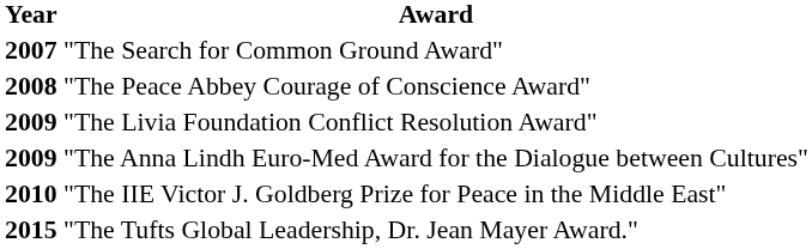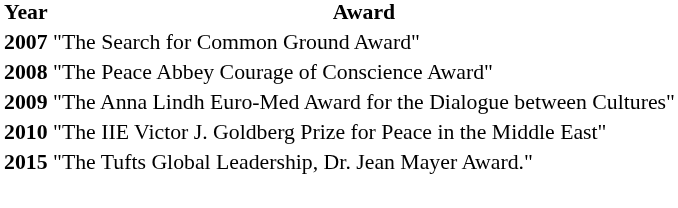- row: 2009 | "The Livia Foundation Conflict Resolution Award"
